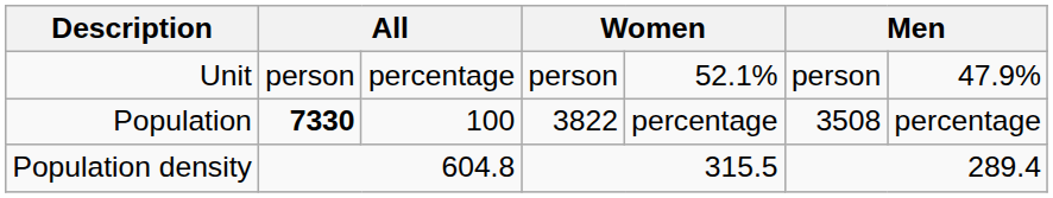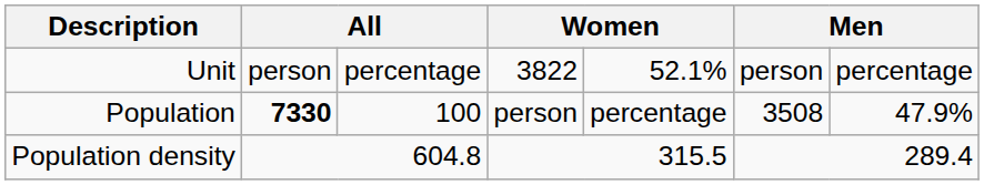Unit | column 4: person -> 3822
Unit | column 7: 47.9% -> percentage
Population | column 4: 3822 -> person
Population | column 7: percentage -> 47.9%
